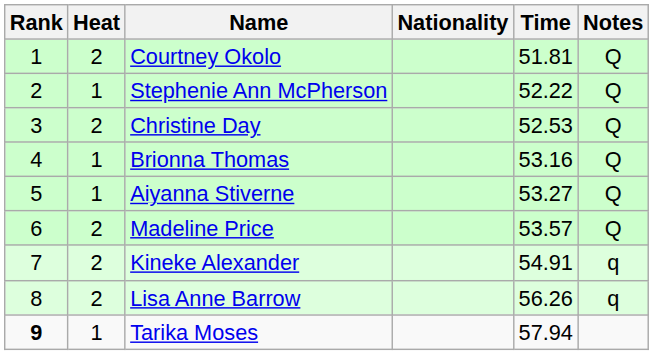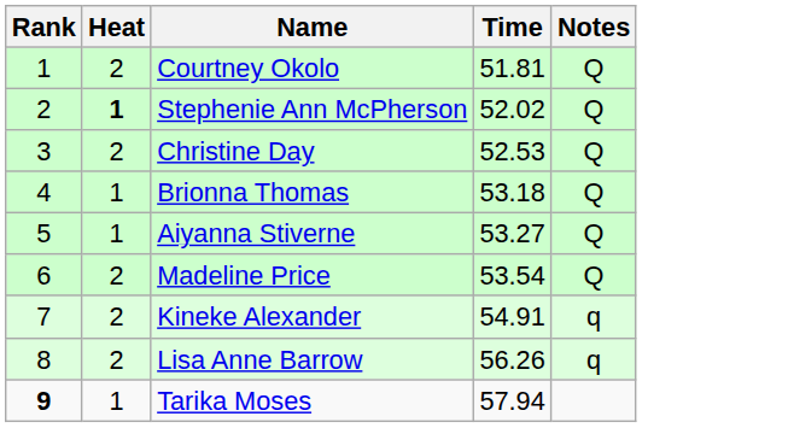- column: Nationality
Stephenie Ann McPherson | Heat: normal -> bold
Stephenie Ann McPherson | Time: 52.22 -> 52.02
Brionna Thomas | Time: 53.16 -> 53.18
Madeline Price | Time: 53.57 -> 53.54
